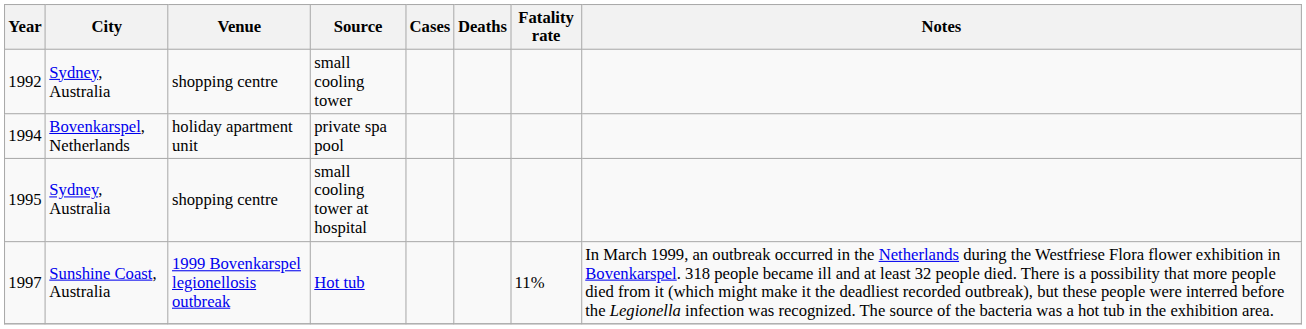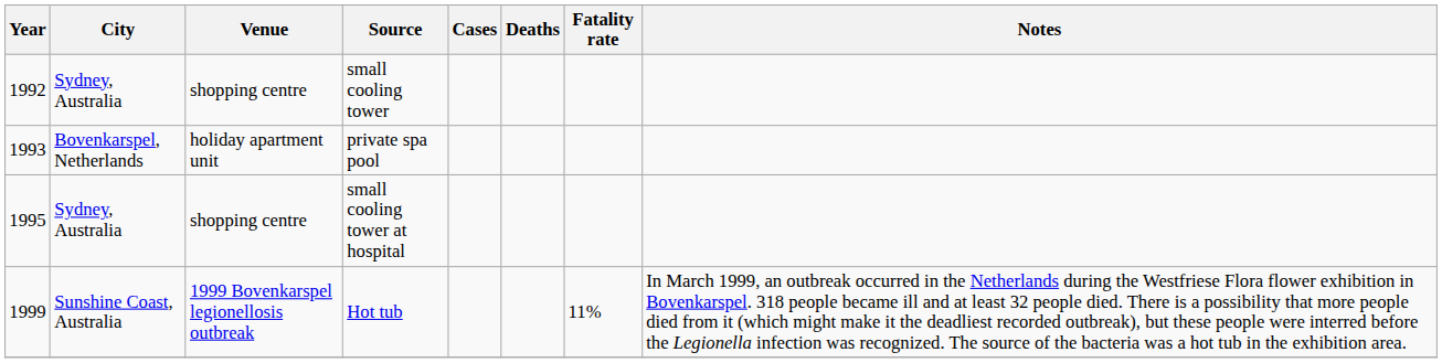private spa pool | Year: 1994 -> 1993
Hot tub | Year: 1997 -> 1999
